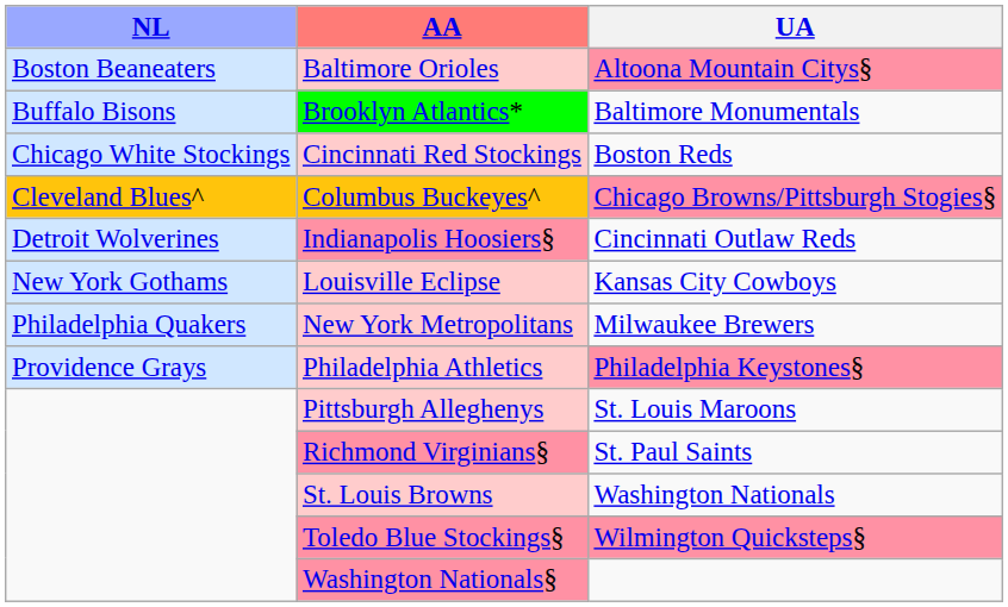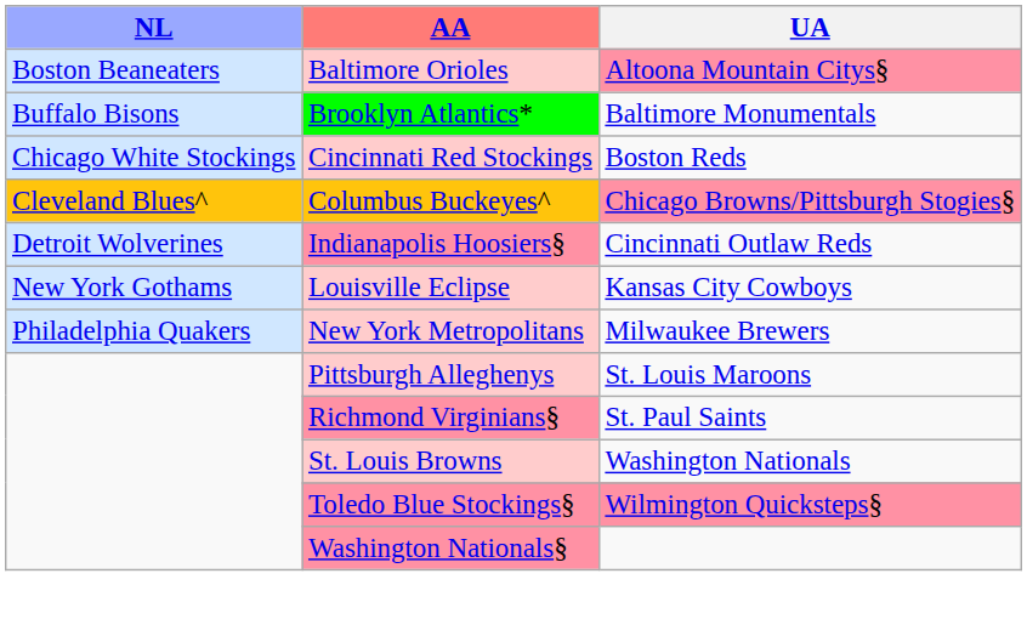- row: Providence Grays | Philadelphia Athletics | Philadelphia Keystones§
